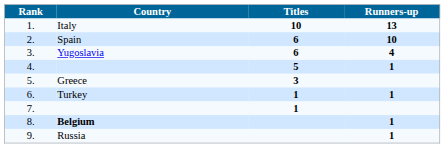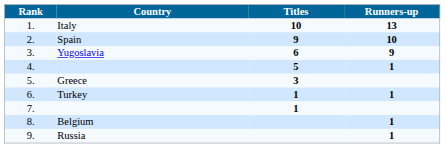2. | Titles: 6 -> 9
3. | Runners-up: 4 -> 9
8. | Country: bold -> normal
